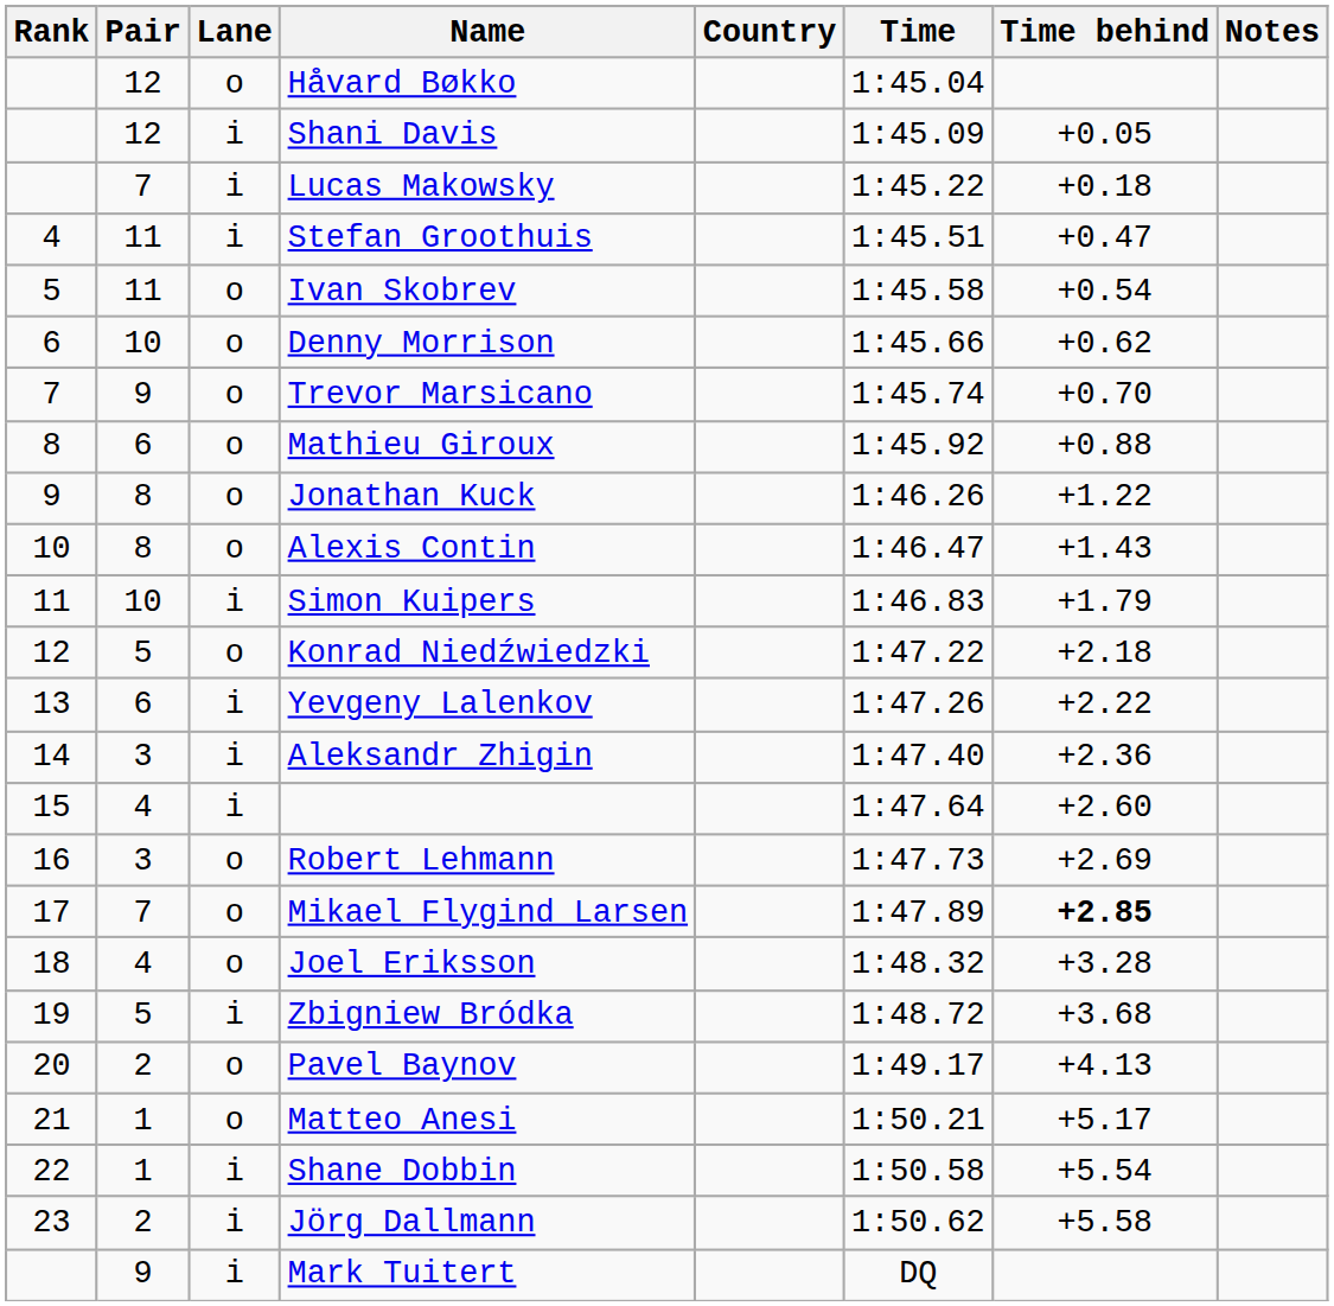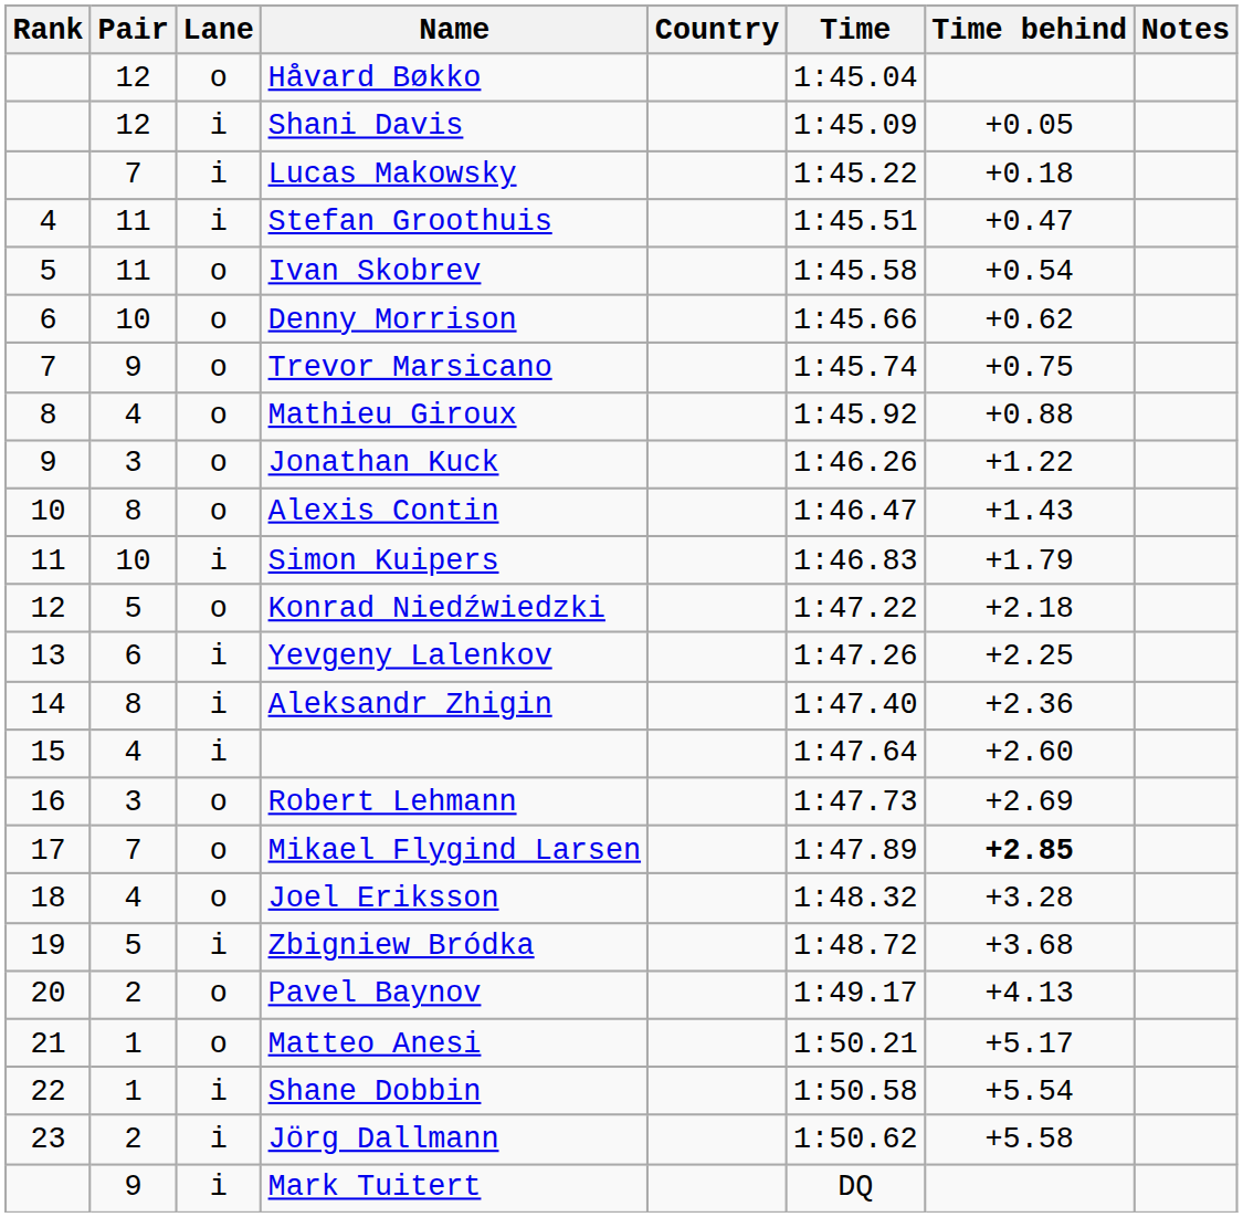Trevor Marsicano | Time behind: +0.70 -> +0.75
Mathieu Giroux | Pair: 6 -> 4
Jonathan Kuck | Pair: 8 -> 3
Yevgeny Lalenkov | Time behind: +2.22 -> +2.25
Aleksandr Zhigin | Pair: 3 -> 8
